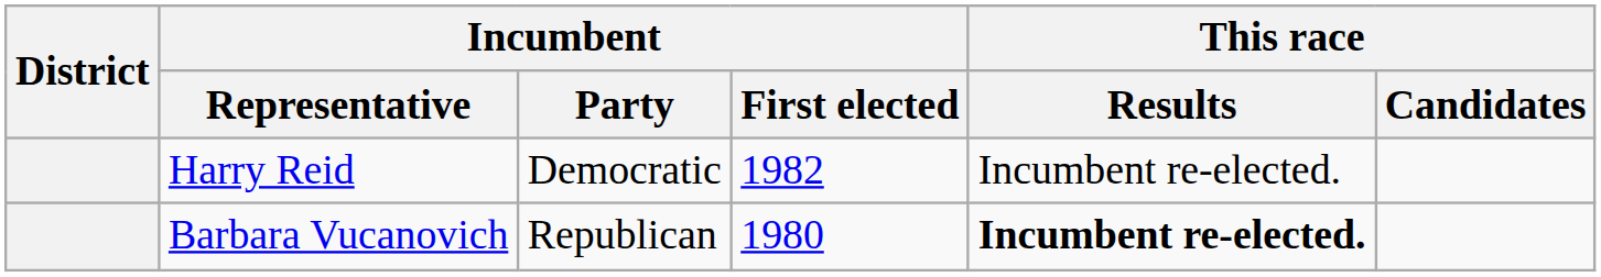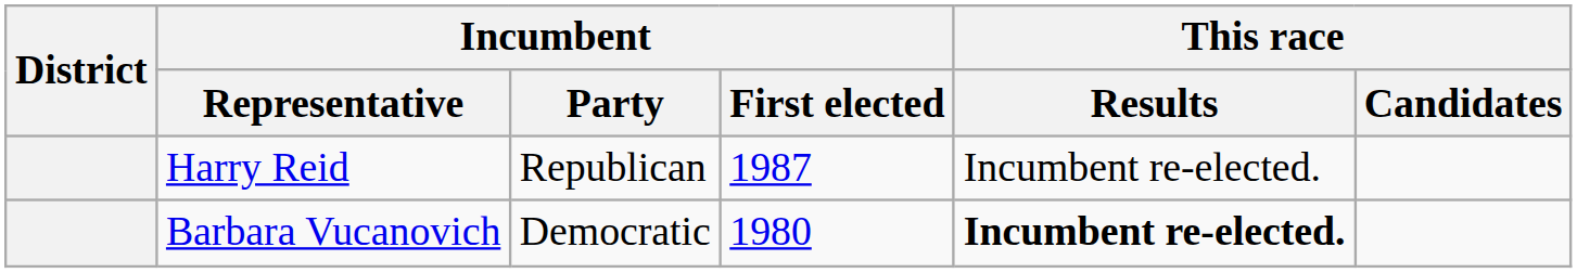Harry Reid | Incumbent / Party: Democratic -> Republican
Harry Reid | Incumbent / First elected: 1982 -> 1987
Barbara Vucanovich | Incumbent / Party: Republican -> Democratic
